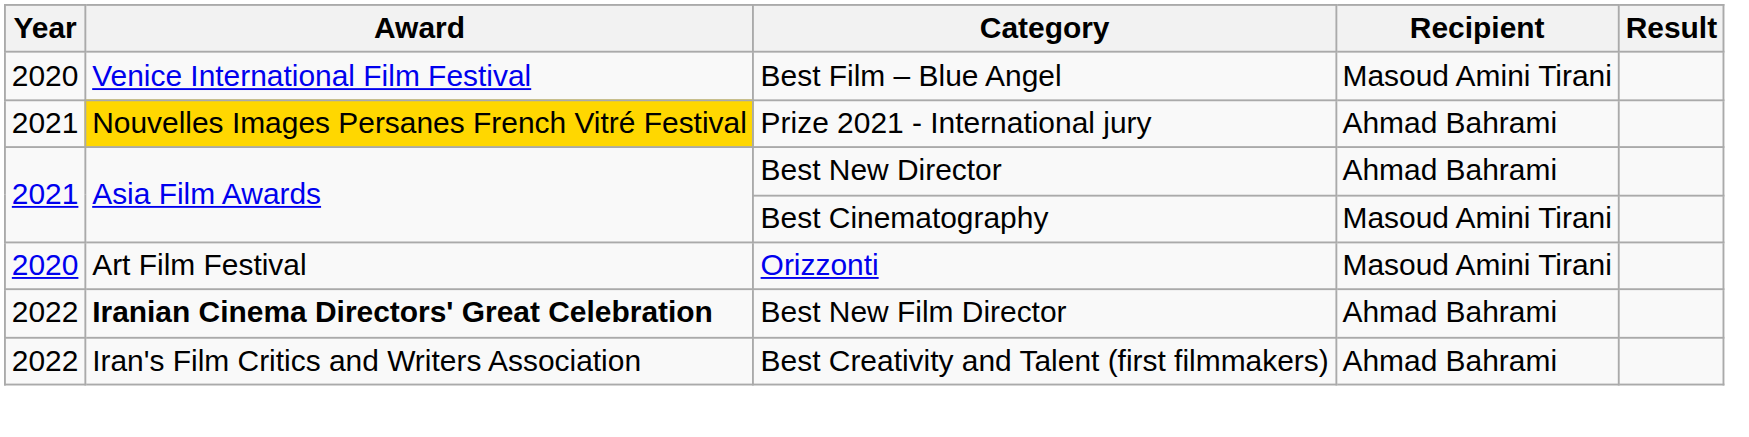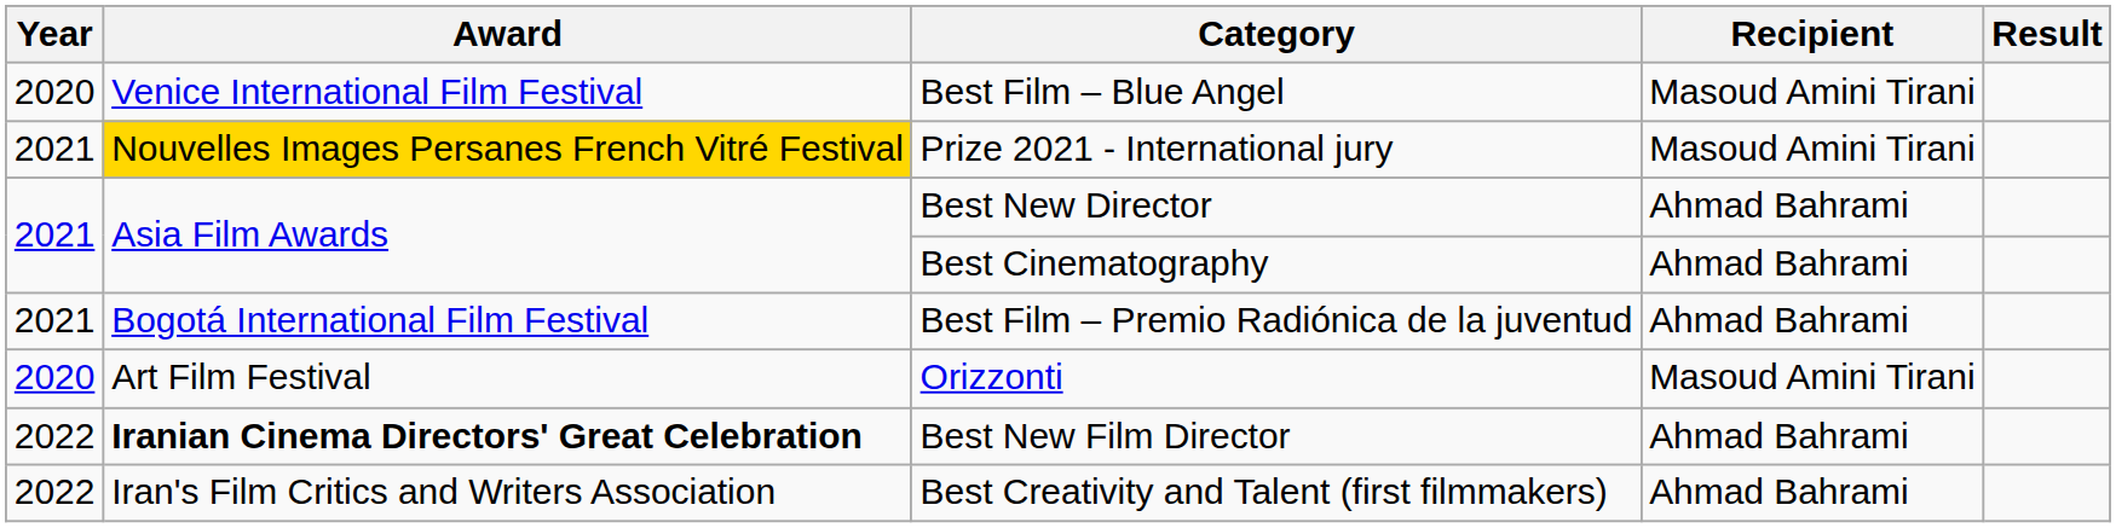Prize 2021 - International jury | Recipient: Ahmad Bahrami -> Masoud Amini Tirani
Best Cinematography | Recipient: Masoud Amini Tirani -> Ahmad Bahrami
+ row: 2021 | Bogotá International Film Festival | Best Film – Premio Radiónica de la juventud | Ahmad Bahrami
